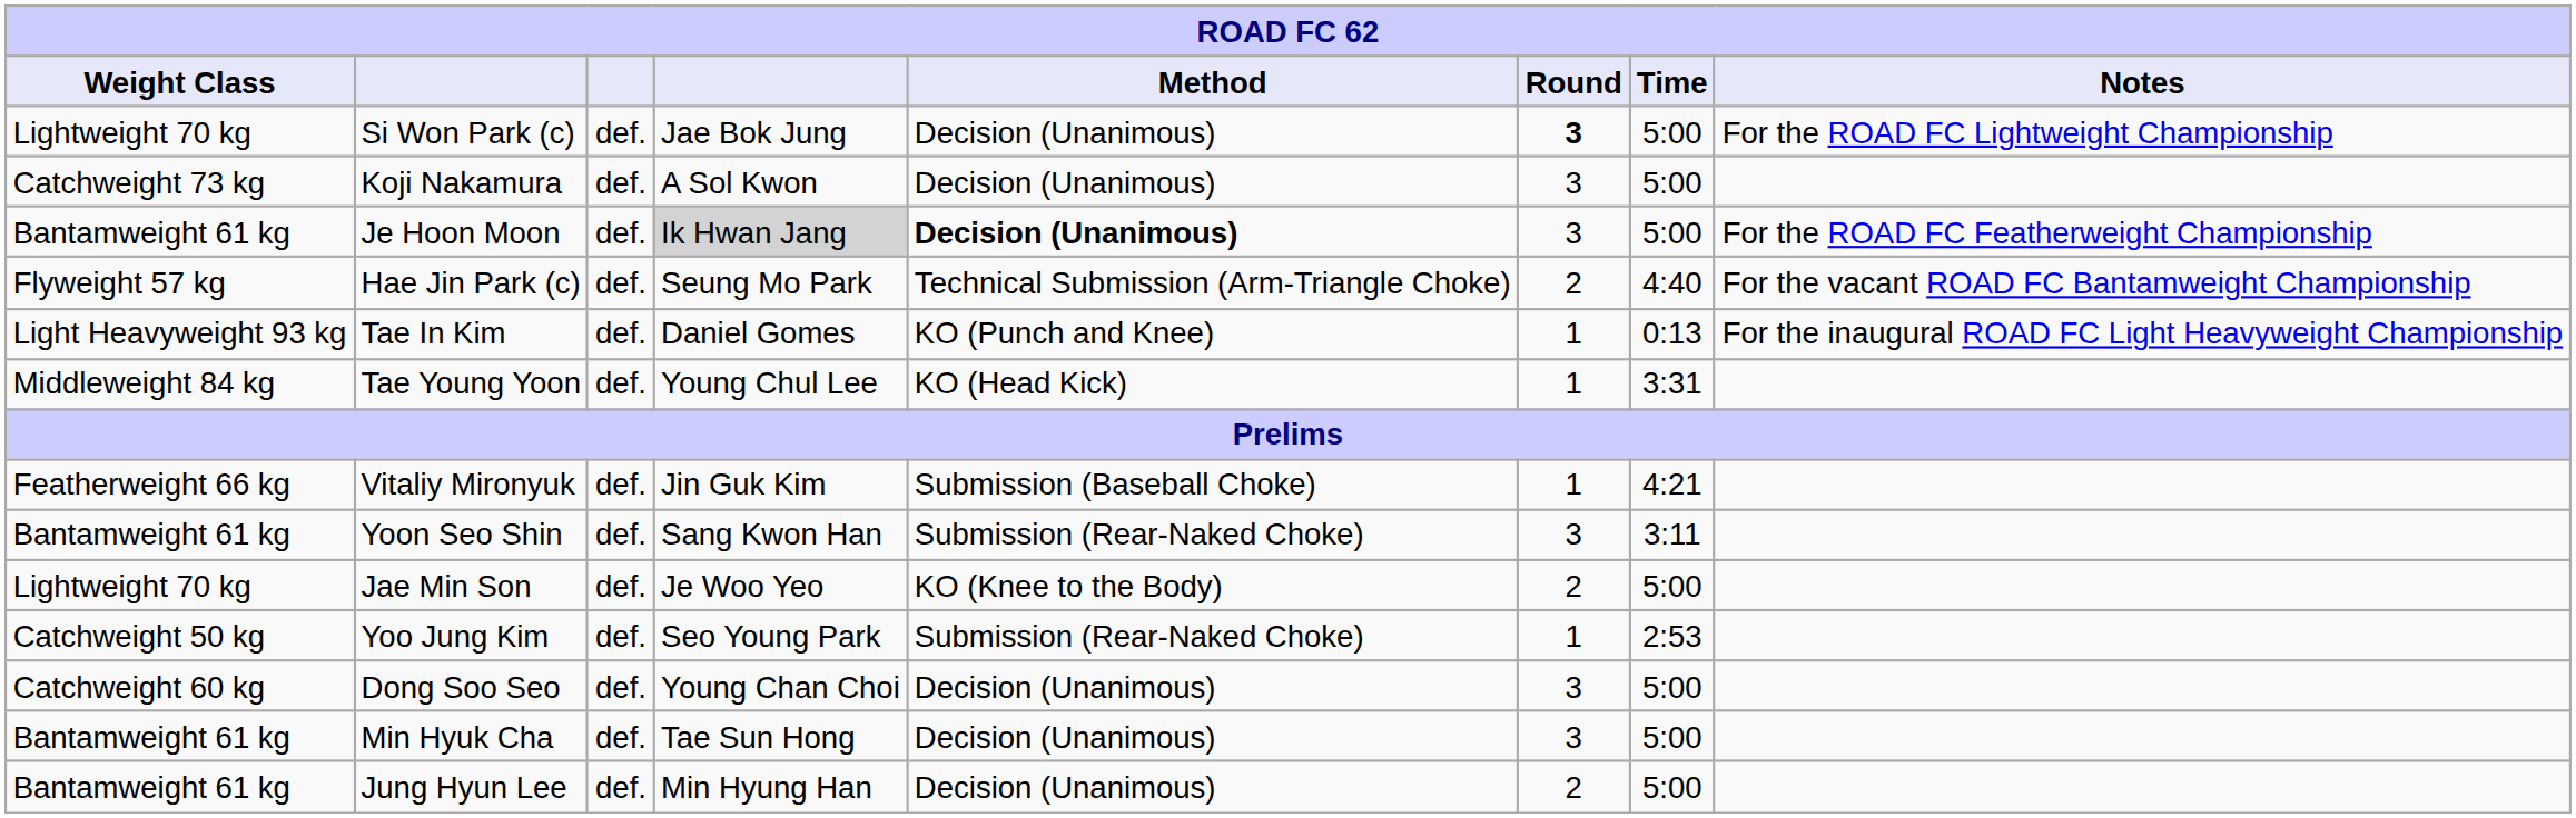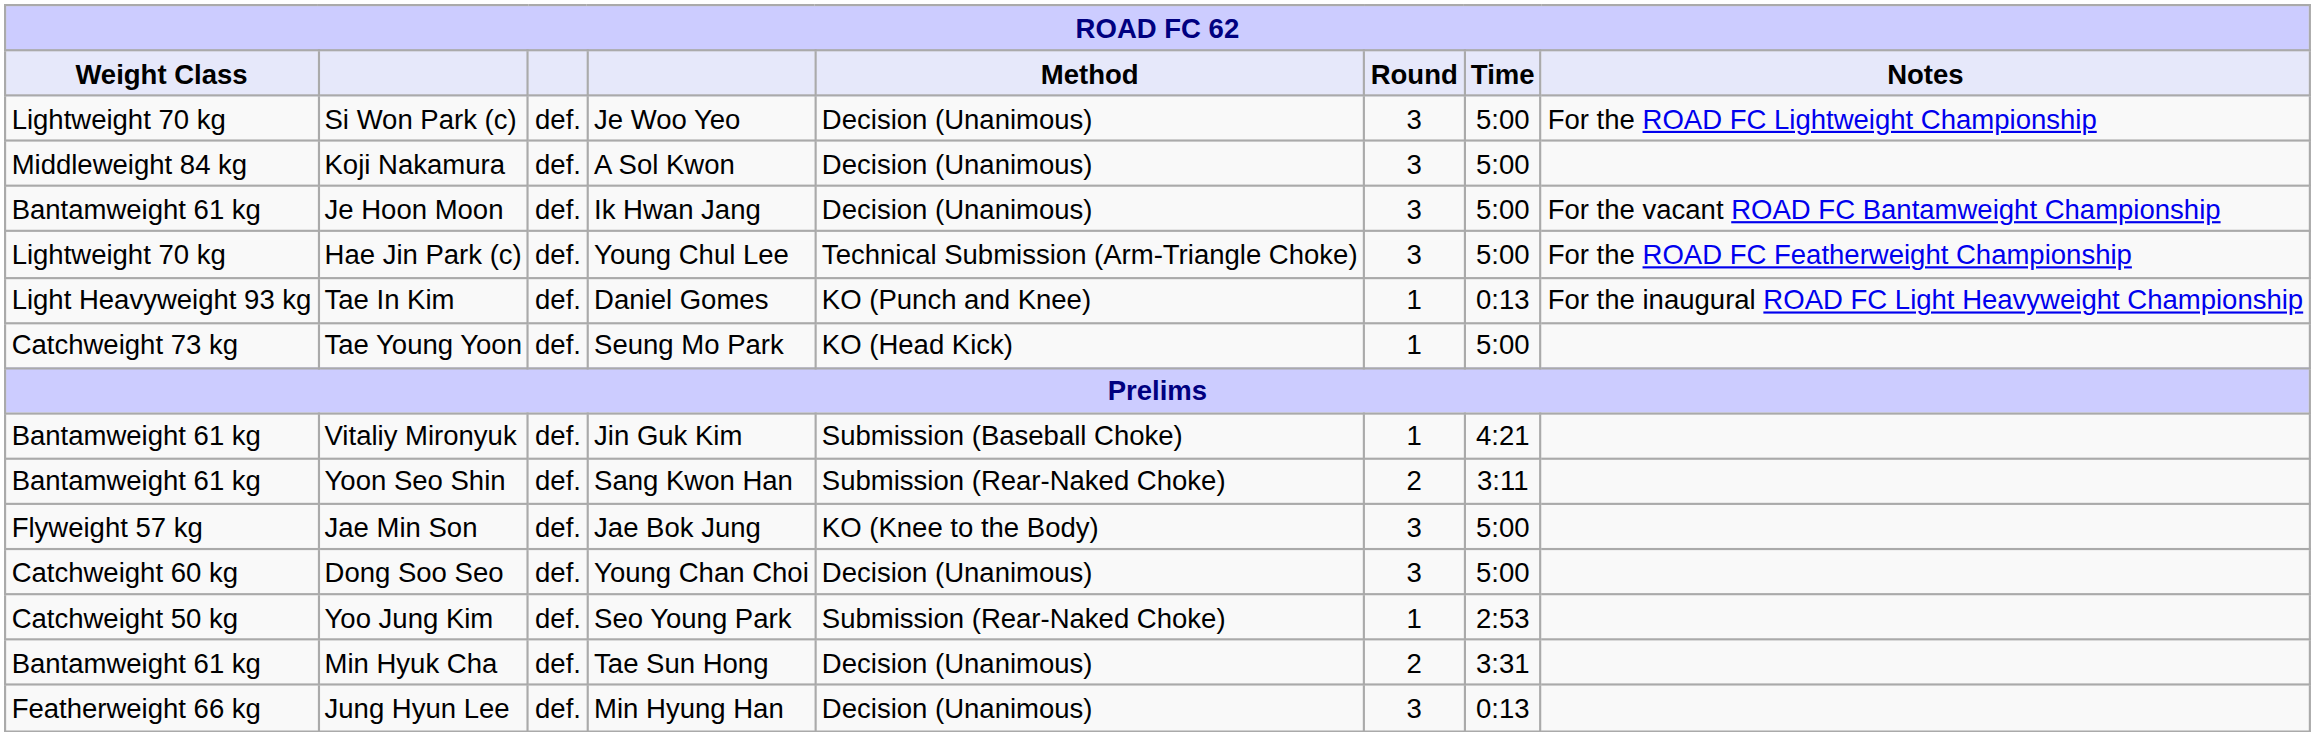Si Won Park (c) | column 4: Jae Bok Jung -> Je Woo Yeo
Si Won Park (c) | Round: bold -> normal
Koji Nakamura | Weight Class: Catchweight 73 kg -> Middleweight 84 kg
Je Hoon Moon | column 4: lightgrey background -> no background
Je Hoon Moon | Method: bold -> normal
Je Hoon Moon | Notes: For the ROAD FC Featherweight Championship -> For the vacant ROAD FC Bantamweight Championship
Hae Jin Park (c) | Weight Class: Flyweight 57 kg -> Lightweight 70 kg
Hae Jin Park (c) | column 4: Seung Mo Park -> Young Chul Lee
Hae Jin Park (c) | Round: 2 -> 3
Hae Jin Park (c) | Time: 4:40 -> 5:00
Hae Jin Park (c) | Notes: For the vacant ROAD FC Bantamweight Championship -> For the ROAD FC Featherweight Championship
Tae Young Yoon | Weight Class: Middleweight 84 kg -> Catchweight 73 kg
Tae Young Yoon | column 4: Young Chul Lee -> Seung Mo Park
Tae Young Yoon | Time: 3:31 -> 5:00
Vitaliy Mironyuk | Weight Class: Featherweight 66 kg -> Bantamweight 61 kg
Yoon Seo Shin | Round: 3 -> 2
Jae Min Son | Weight Class: Lightweight 70 kg -> Flyweight 57 kg
Jae Min Son | column 4: Je Woo Yeo -> Jae Bok Jung
Jae Min Son | Round: 2 -> 3
rows swapped: Dong Soo Seo <-> Yoo Jung Kim
Min Hyuk Cha | Round: 3 -> 2
Min Hyuk Cha | Time: 5:00 -> 3:31
Jung Hyun Lee | Weight Class: Bantamweight 61 kg -> Featherweight 66 kg
Jung Hyun Lee | Round: 2 -> 3
Jung Hyun Lee | Time: 5:00 -> 0:13
